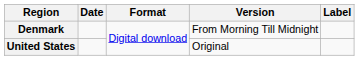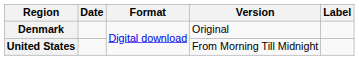Denmark | Version: From Morning Till Midnight -> Original
United States | Version: Original -> From Morning Till Midnight
